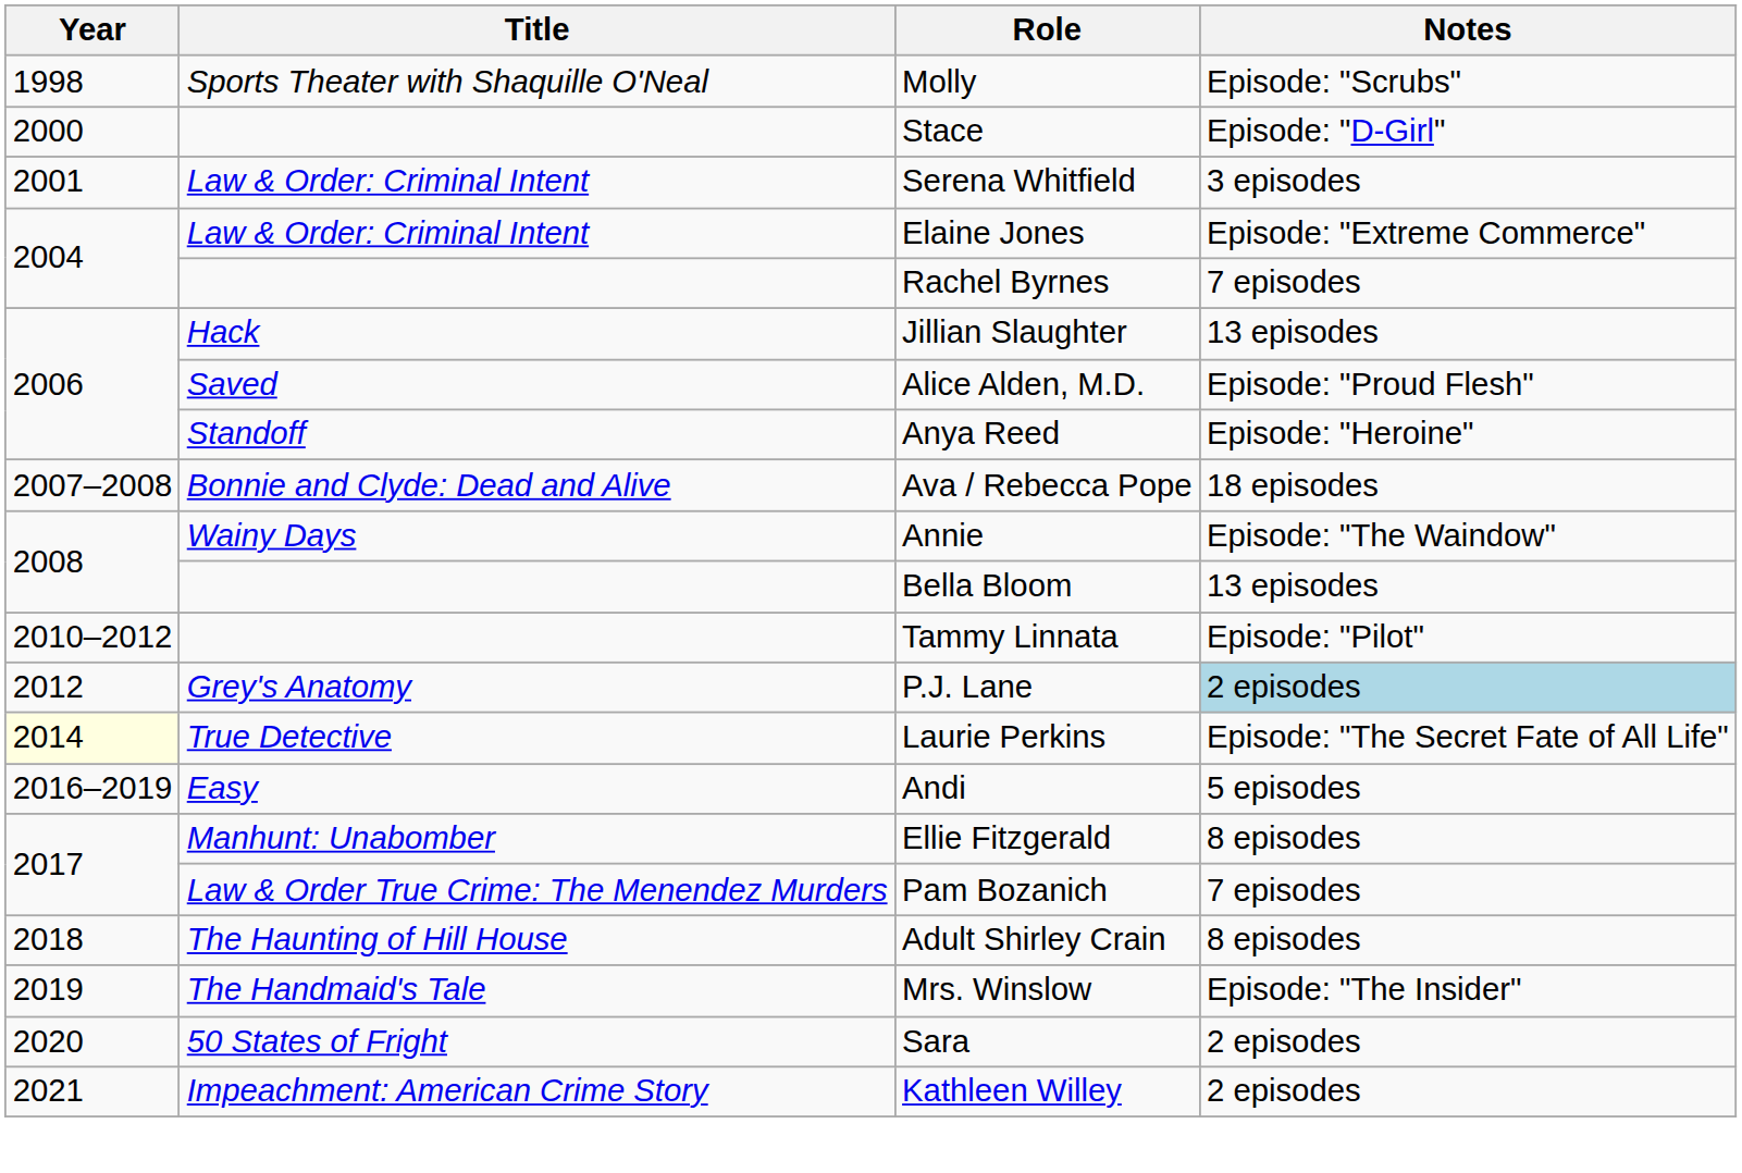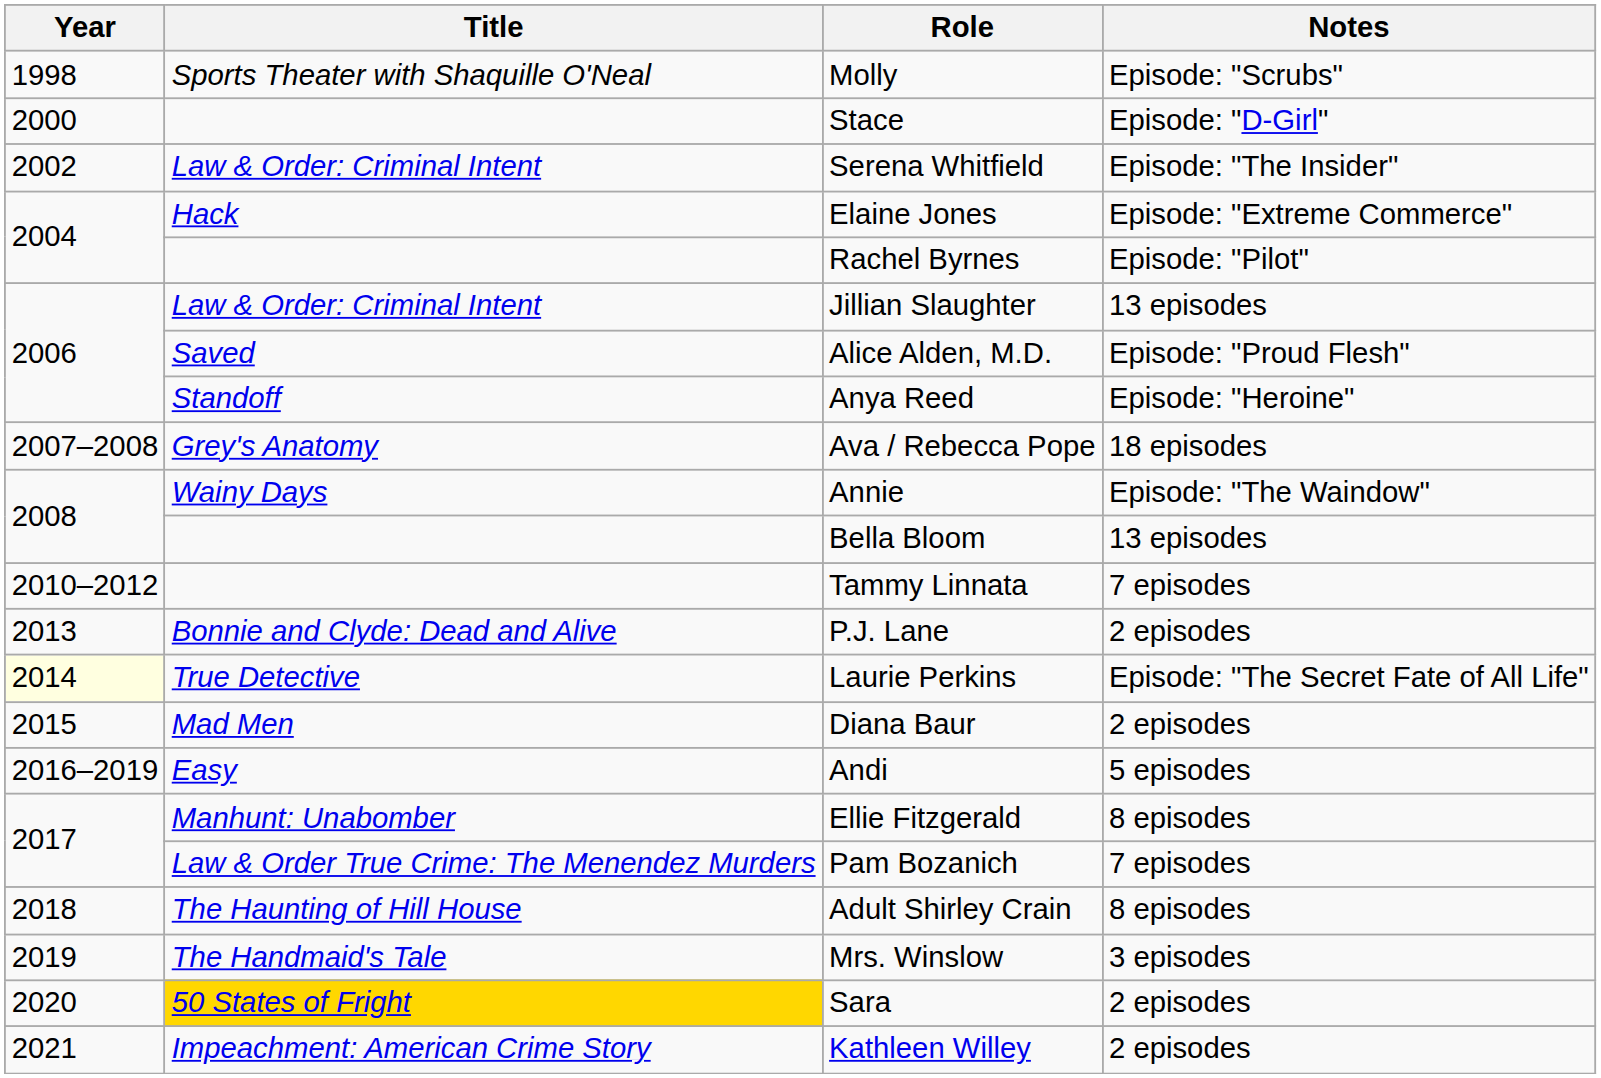Serena Whitfield | Year: 2001 -> 2002
Serena Whitfield | Notes: 3 episodes -> Episode: "The Insider"
Elaine Jones | Title: Law & Order: Criminal Intent -> Hack
Rachel Byrnes | Notes: 7 episodes -> Episode: "Pilot"
Jillian Slaughter | Title: Hack -> Law & Order: Criminal Intent
Ava / Rebecca Pope | Title: Bonnie and Clyde: Dead and Alive -> Grey's Anatomy
Tammy Linnata | Notes: Episode: "Pilot" -> 7 episodes
P.J. Lane | Year: 2012 -> 2013
P.J. Lane | Title: Grey's Anatomy -> Bonnie and Clyde: Dead and Alive
P.J. Lane | Notes: lightblue background -> no background
+ row: 2015 | Mad Men | Diana Baur | 2 episodes
Mrs. Winslow | Notes: Episode: "The Insider" -> 3 episodes
Sara | Title: no background -> gold background
